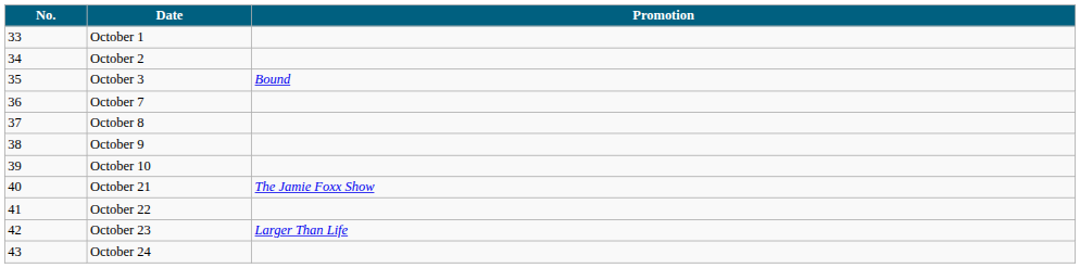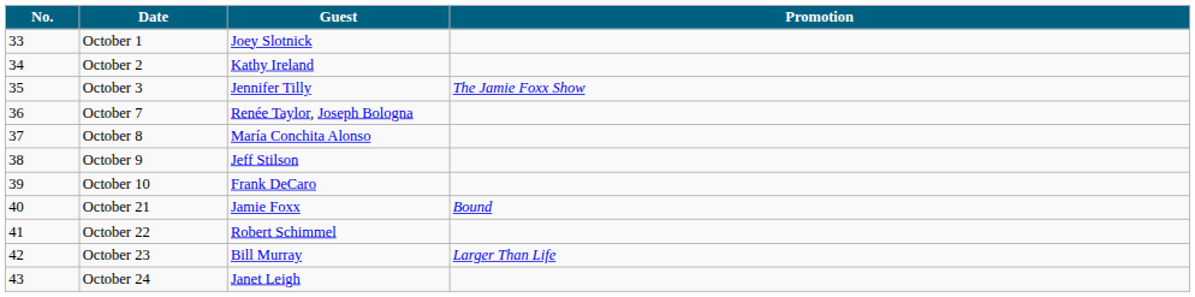+ column: Guest | Joey Slotnick | Kathy Ireland | Jennifer Tilly | Renée Taylor, Joseph Bologna | María Conchita Alonso | Jeff Stilson | Frank DeCaro | Jamie Foxx | Robert Schimmel | Bill Murray | Janet Leigh
October 3 | Promotion: Bound -> The Jamie Foxx Show
October 21 | Promotion: The Jamie Foxx Show -> Bound
